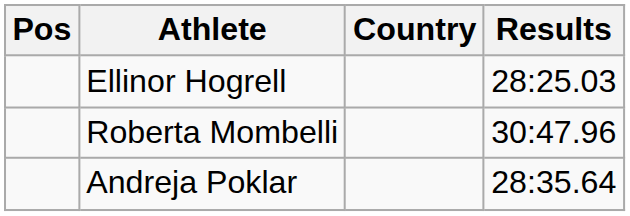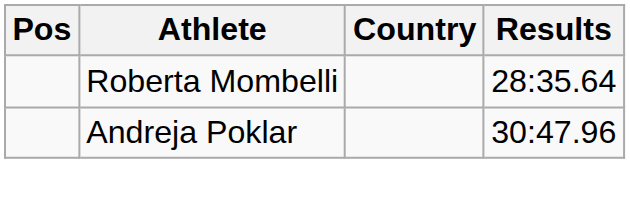- row: Ellinor Hogrell | 28:25.03
Roberta Mombelli | Results: 30:47.96 -> 28:35.64
Andreja Poklar | Results: 28:35.64 -> 30:47.96
